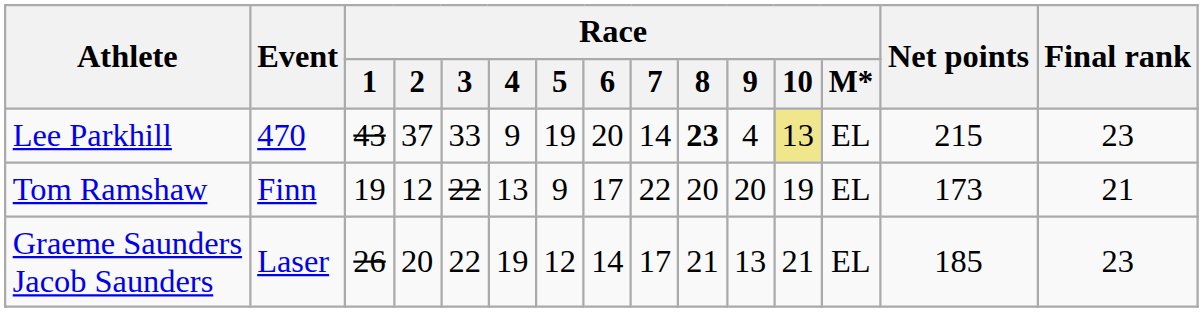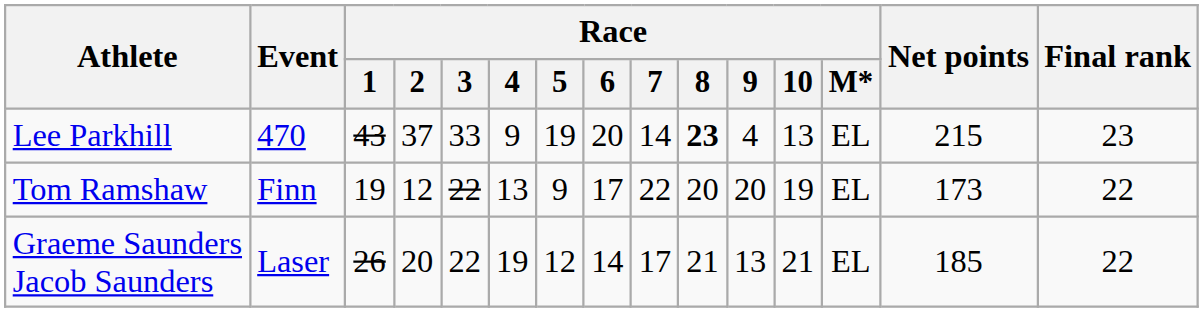Lee Parkhill | Race / 10: khaki background -> no background
Tom Ramshaw | Final rank: 21 -> 22
Graeme Saunders Jacob Saunders | Final rank: 23 -> 22
